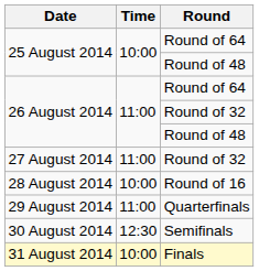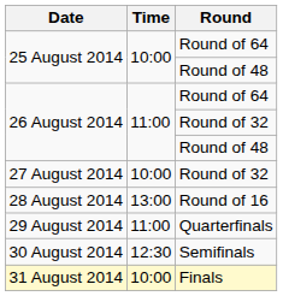27 August 2014 | Time: 11:00 -> 10:00
28 August 2014 | Time: 10:00 -> 13:00
